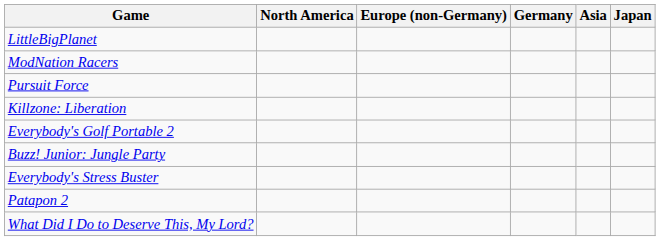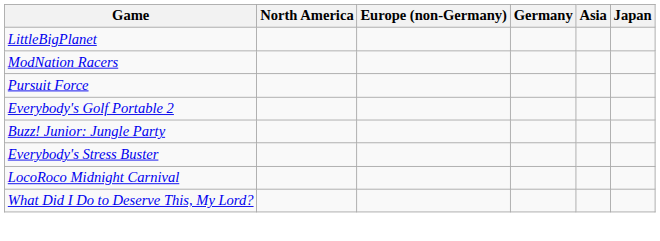- row: Killzone: Liberation
+ row: LocoRoco Midnight Carnival
- row: Patapon 2
